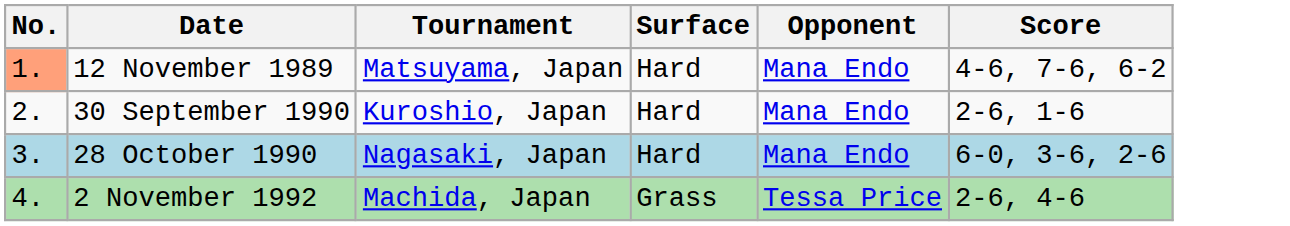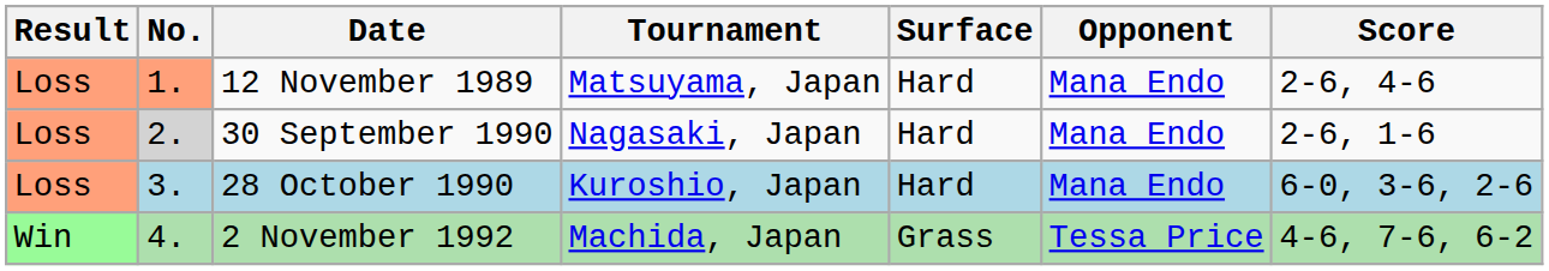+ column: Result | Loss | Loss | Loss | Win
12 November 1989 | Score: 4-6, 7-6, 6-2 -> 2-6, 4-6
30 September 1990 | No.: no background -> lightgrey background
30 September 1990 | Tournament: Kuroshio, Japan -> Nagasaki, Japan
28 October 1990 | Tournament: Nagasaki, Japan -> Kuroshio, Japan
2 November 1992 | Score: 2-6, 4-6 -> 4-6, 7-6, 6-2
